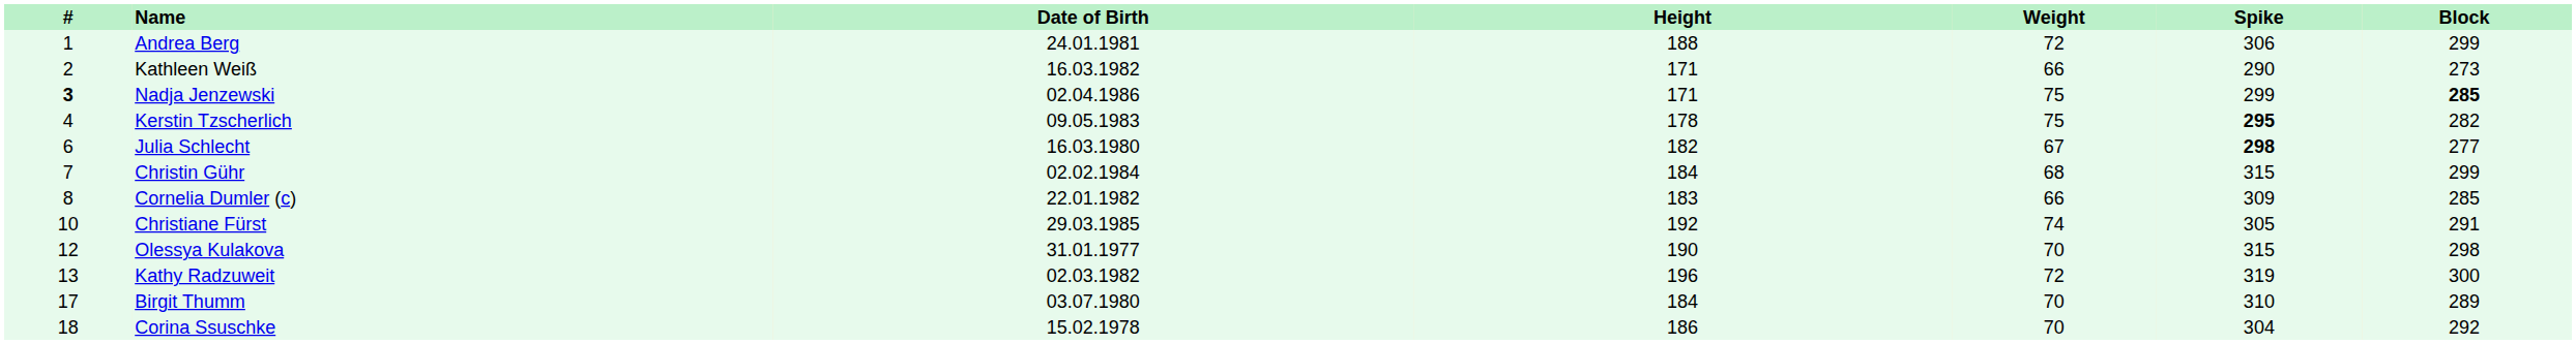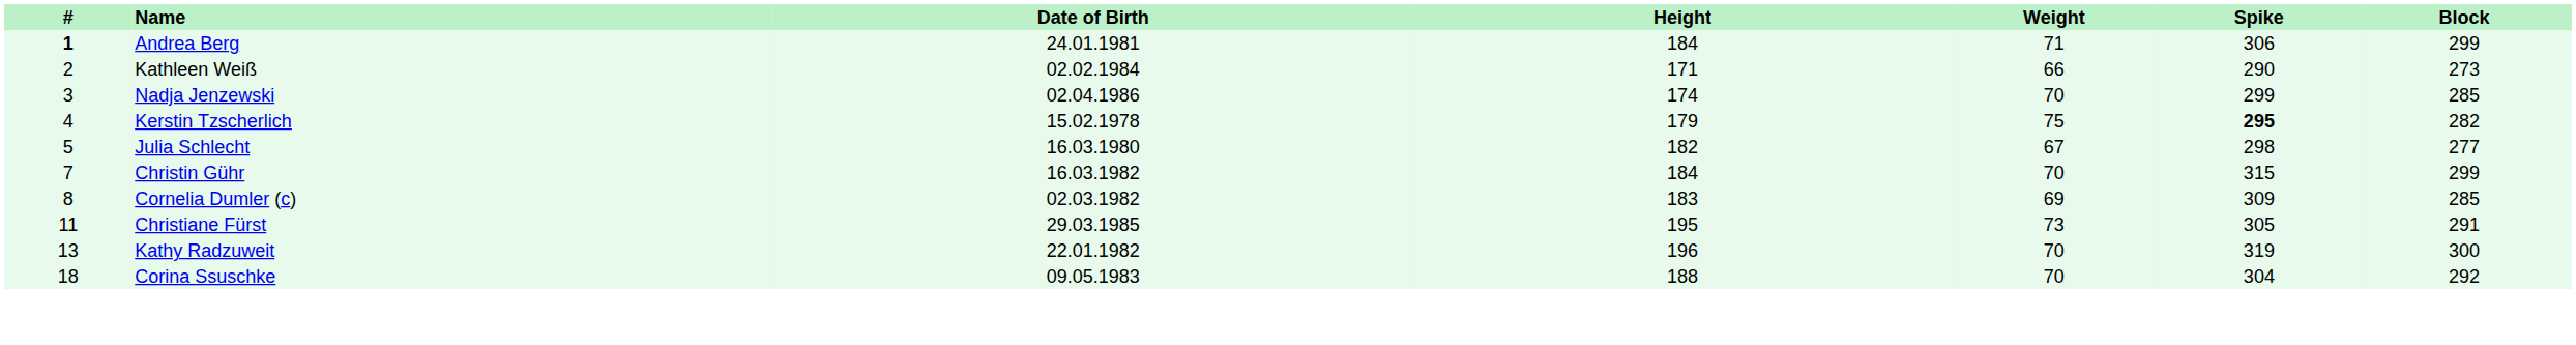Andrea Berg | #: normal -> bold
Andrea Berg | Height: 188 -> 184
Andrea Berg | Weight: 72 -> 71
Kathleen Weiß | Date of Birth: 16.03.1982 -> 02.02.1984
Nadja Jenzewski | #: bold -> normal
Nadja Jenzewski | Height: 171 -> 174
Nadja Jenzewski | Weight: 75 -> 70
Nadja Jenzewski | Block: bold -> normal
Kerstin Tzscherlich | Date of Birth: 09.05.1983 -> 15.02.1978
Kerstin Tzscherlich | Height: 178 -> 179
Julia Schlecht | #: 6 -> 5
Julia Schlecht | Spike: bold -> normal
Christin Gühr | Date of Birth: 02.02.1984 -> 16.03.1982
Christin Gühr | Weight: 68 -> 70
Cornelia Dumler (c) | Date of Birth: 22.01.1982 -> 02.03.1982
Cornelia Dumler (c) | Weight: 66 -> 69
Christiane Fürst | #: 10 -> 11
Christiane Fürst | Height: 192 -> 195
Christiane Fürst | Weight: 74 -> 73
- row: 12 | Olessya Kulakova | 31.01.1977 | 190 | 70 | 315 | 298
Kathy Radzuweit | Date of Birth: 02.03.1982 -> 22.01.1982
Kathy Radzuweit | Weight: 72 -> 70
- row: 17 | Birgit Thumm | 03.07.1980 | 184 | 70 | 310 | 289
Corina Ssuschke | Date of Birth: 15.02.1978 -> 09.05.1983
Corina Ssuschke | Height: 186 -> 188
